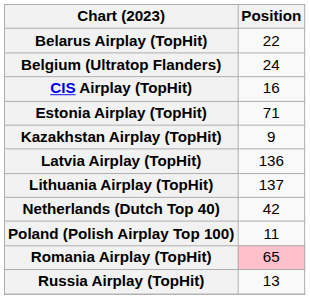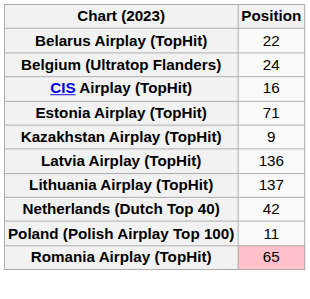- row: Russia Airplay (TopHit) | 13
